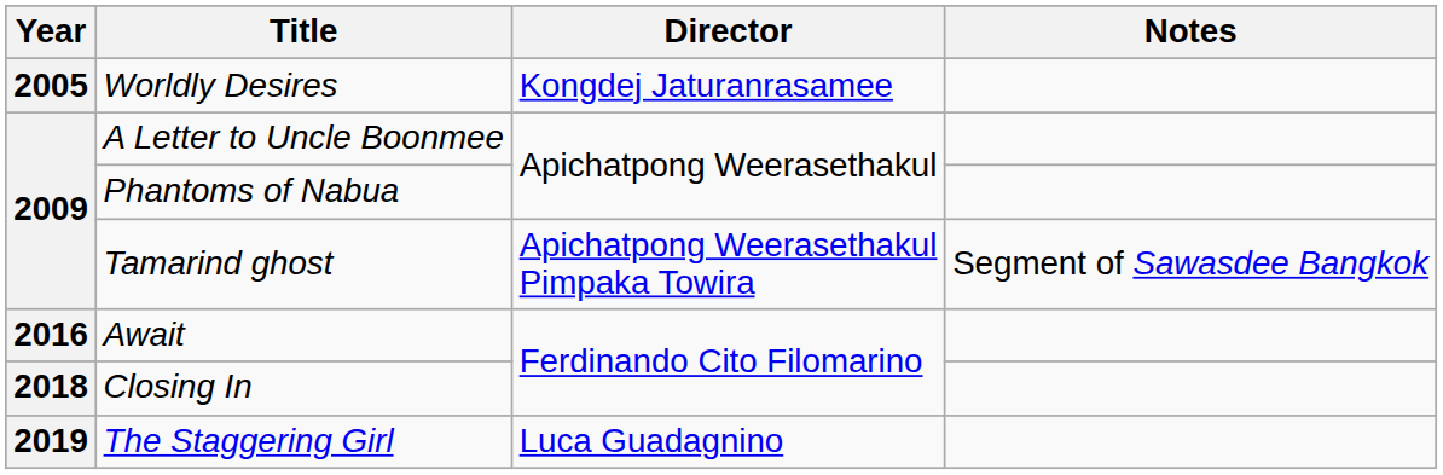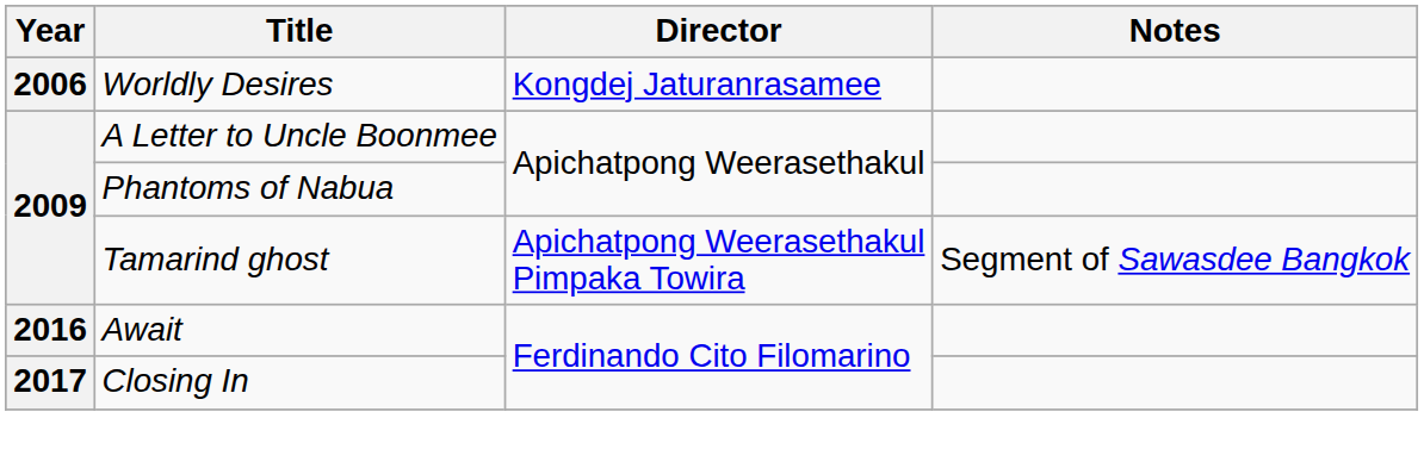Worldly Desires | Year: 2005 -> 2006
Closing In | Year: 2018 -> 2017
- row: 2019 | The Staggering Girl | Luca Guadagnino
